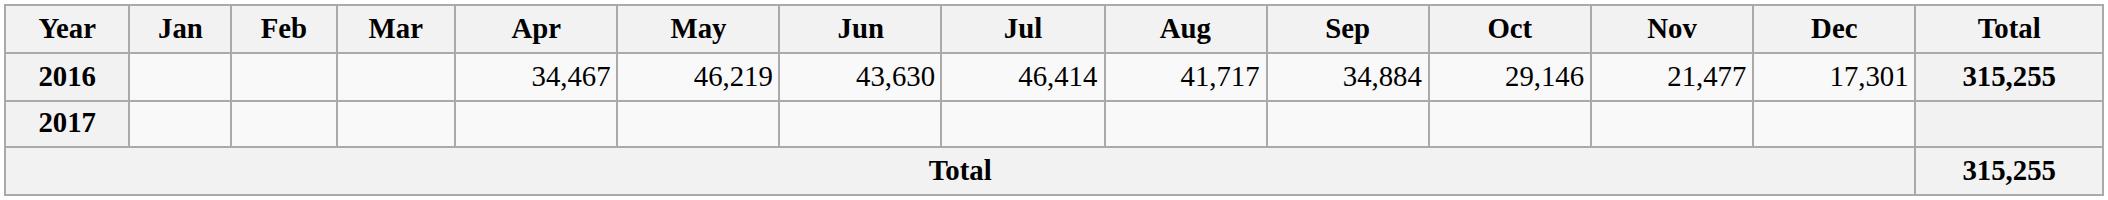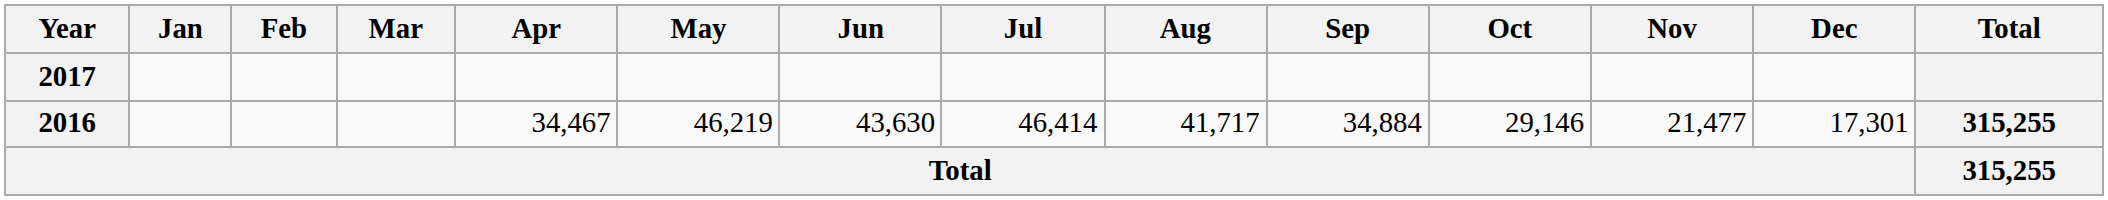rows swapped: 2016 <-> 2017
